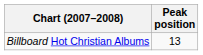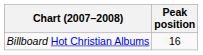Billboard Hot Christian Albums | Peak position: 13 -> 16
